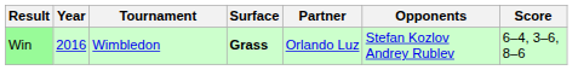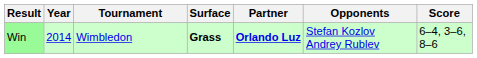Win | Year: 2016 -> 2014
Win | Partner: normal -> bold
